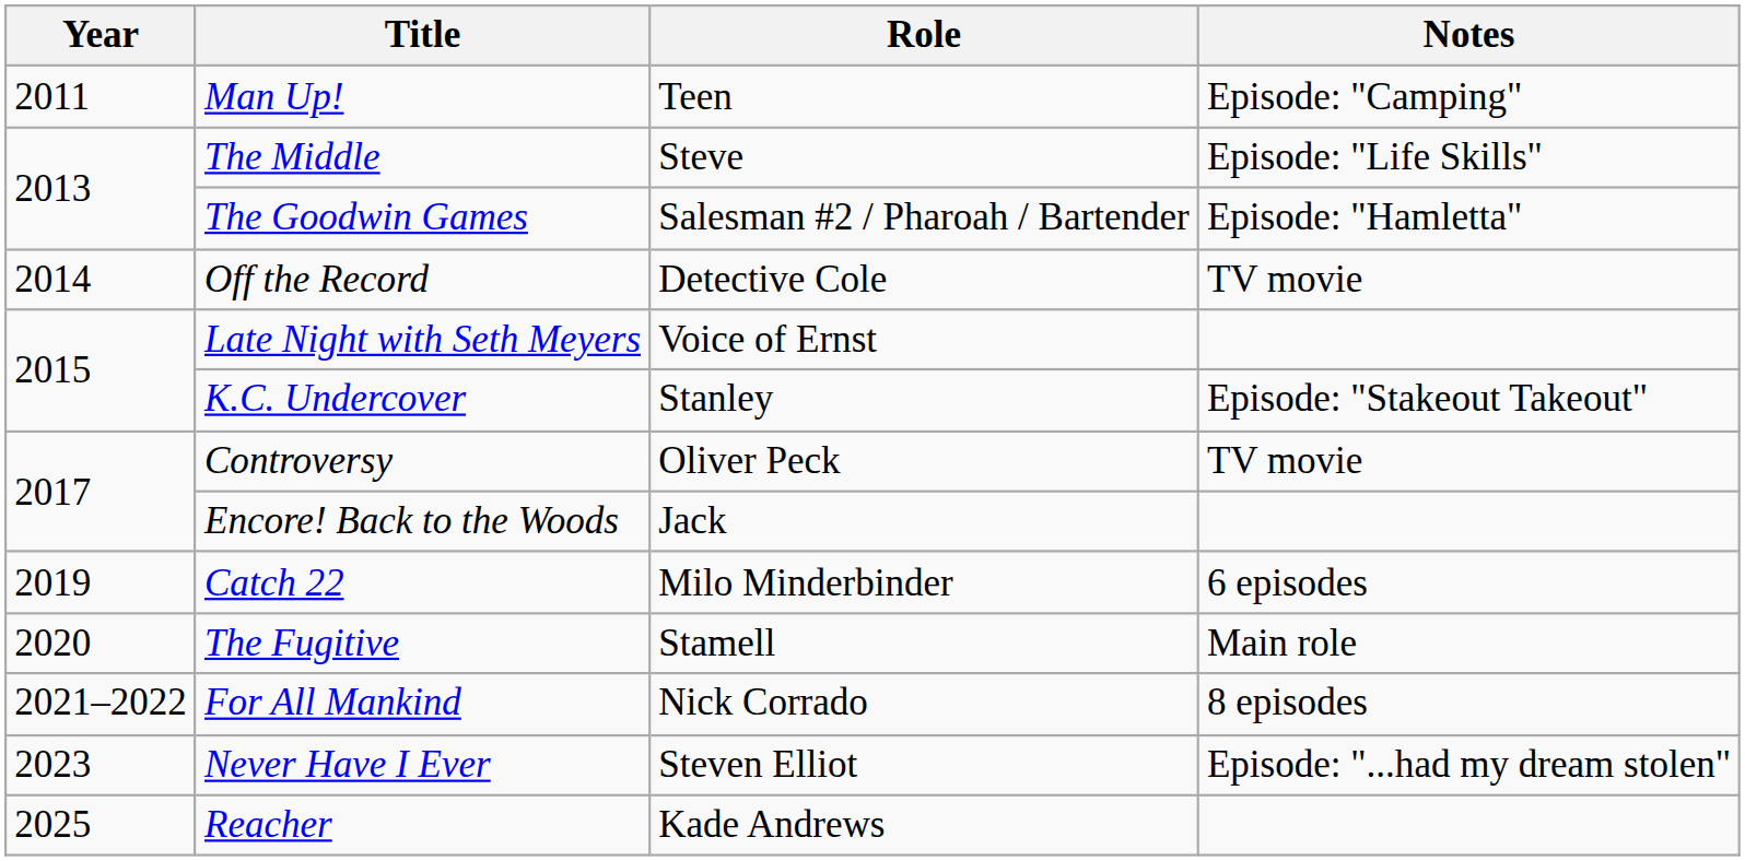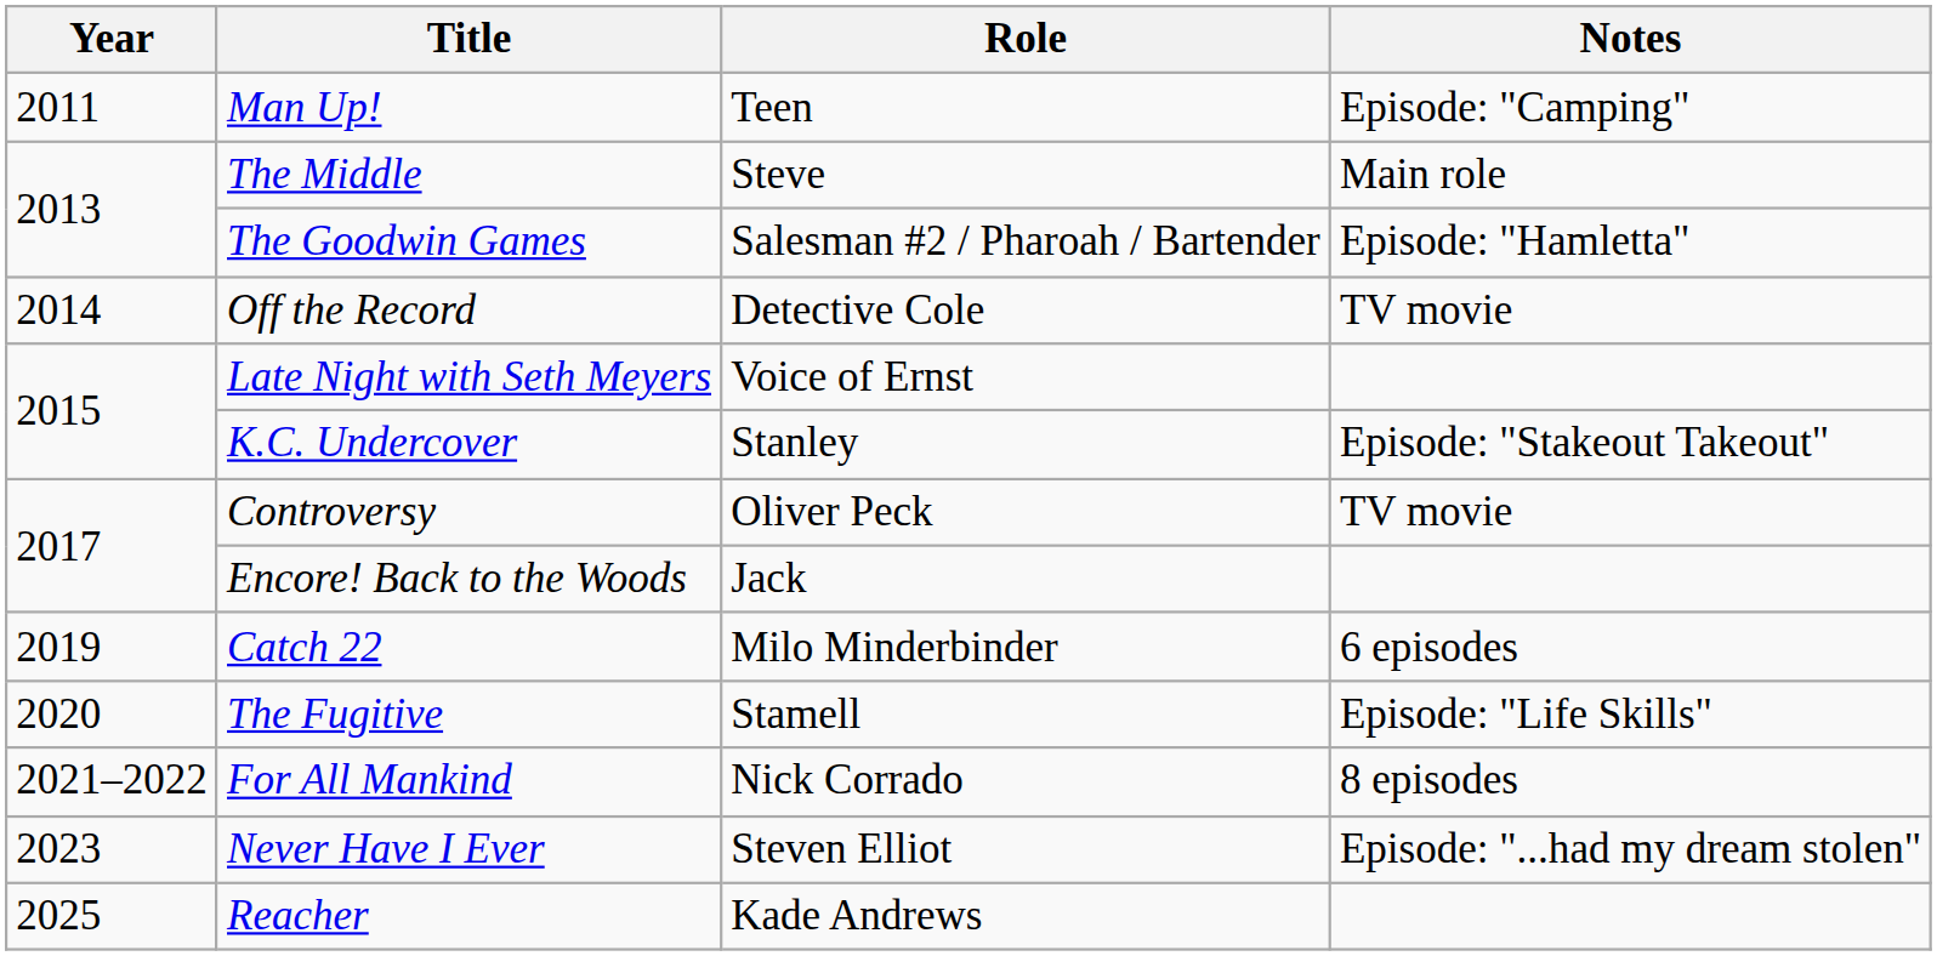The Middle | Notes: Episode: "Life Skills" -> Main role
The Fugitive | Notes: Main role -> Episode: "Life Skills"
